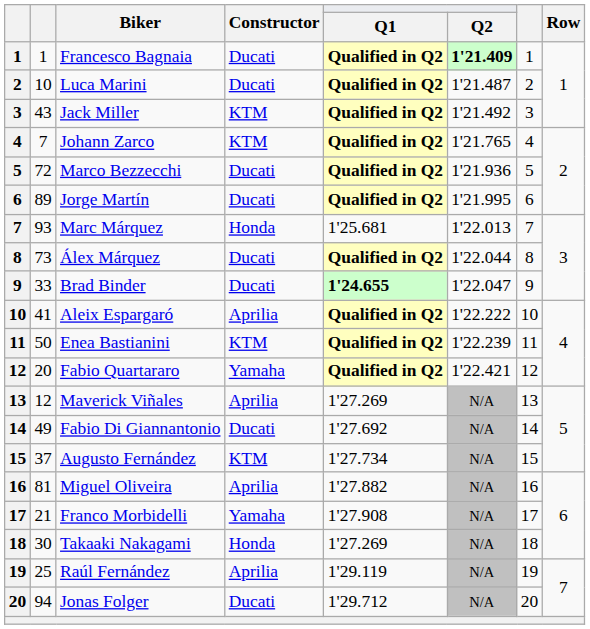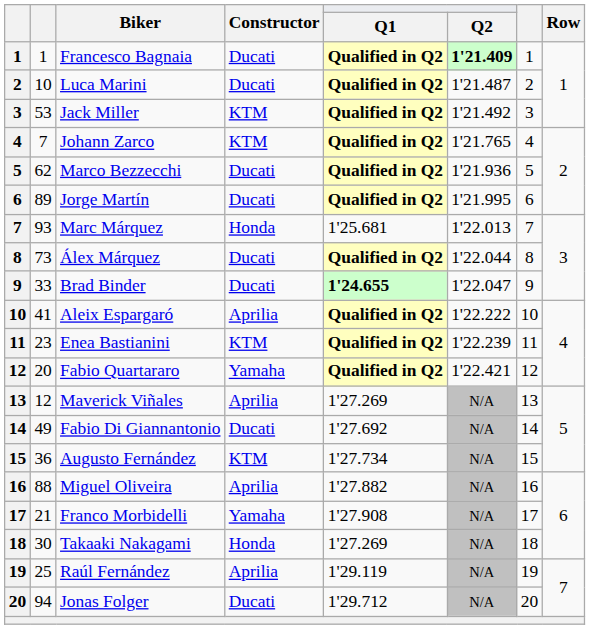Jack Miller | column 2: 43 -> 53
Marco Bezzecchi | column 2: 72 -> 62
Enea Bastianini | column 2: 50 -> 23
Augusto Fernández | column 2: 37 -> 36
Miguel Oliveira | column 2: 81 -> 88
